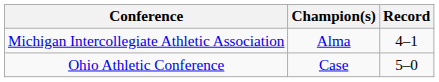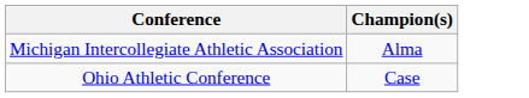- column: Record | 4–1 | 5–0
